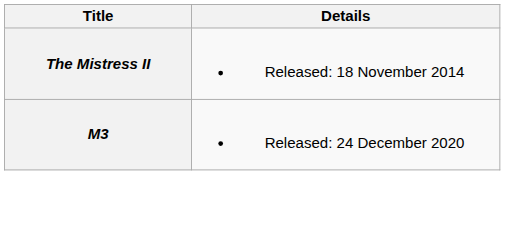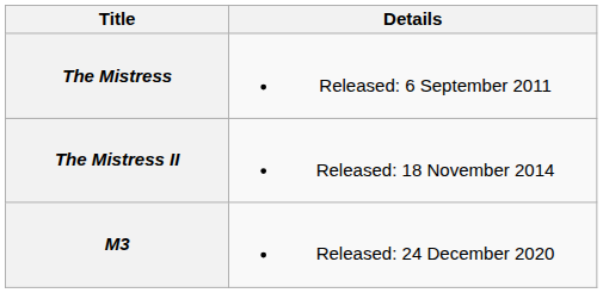+ row: The Mistress | Released: 6 September 2011
